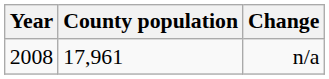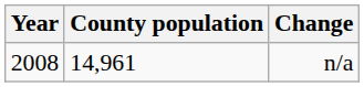n/a | County population: 17,961 -> 14,961
